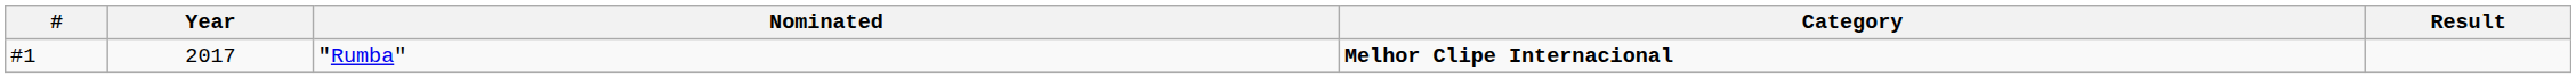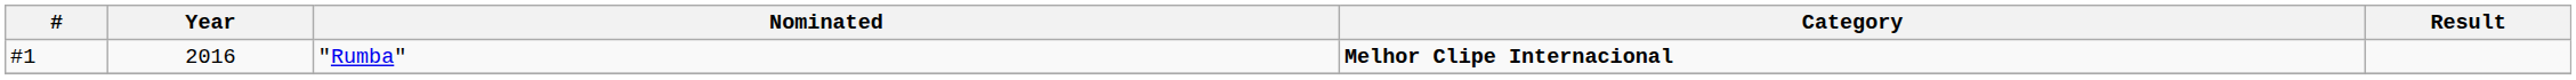"Rumba" | Year: 2017 -> 2016
